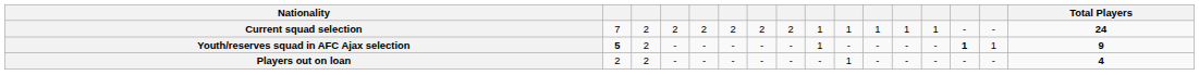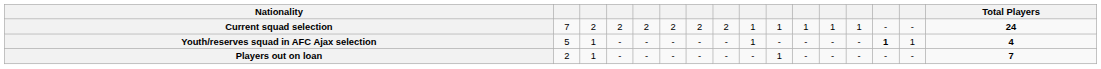Youth/reserves squad in AFC Ajax selection | column 2: bold -> normal
Youth/reserves squad in AFC Ajax selection | column 3: 2 -> 1
Youth/reserves squad in AFC Ajax selection | Total Players: 9 -> 4
Players out on loan | column 3: 2 -> 1
Players out on loan | Total Players: 4 -> 7
